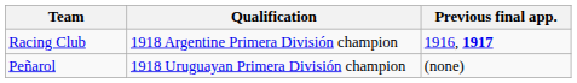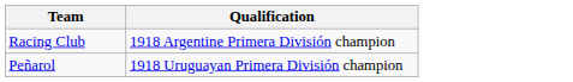- column: Previous final app. | 1916, 1917 | (none)
